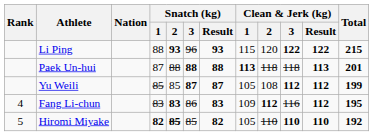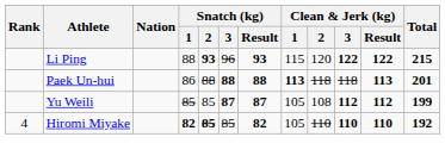Paek Un-hui | Snatch (kg) / 1: 87 -> 86
- row: 4 | Fang Li-chun | 83 | 83 | 86 | 83 | 109 | 112 | 116 | 112 | 195
Hiromi Miyake | Rank: 5 -> 4
